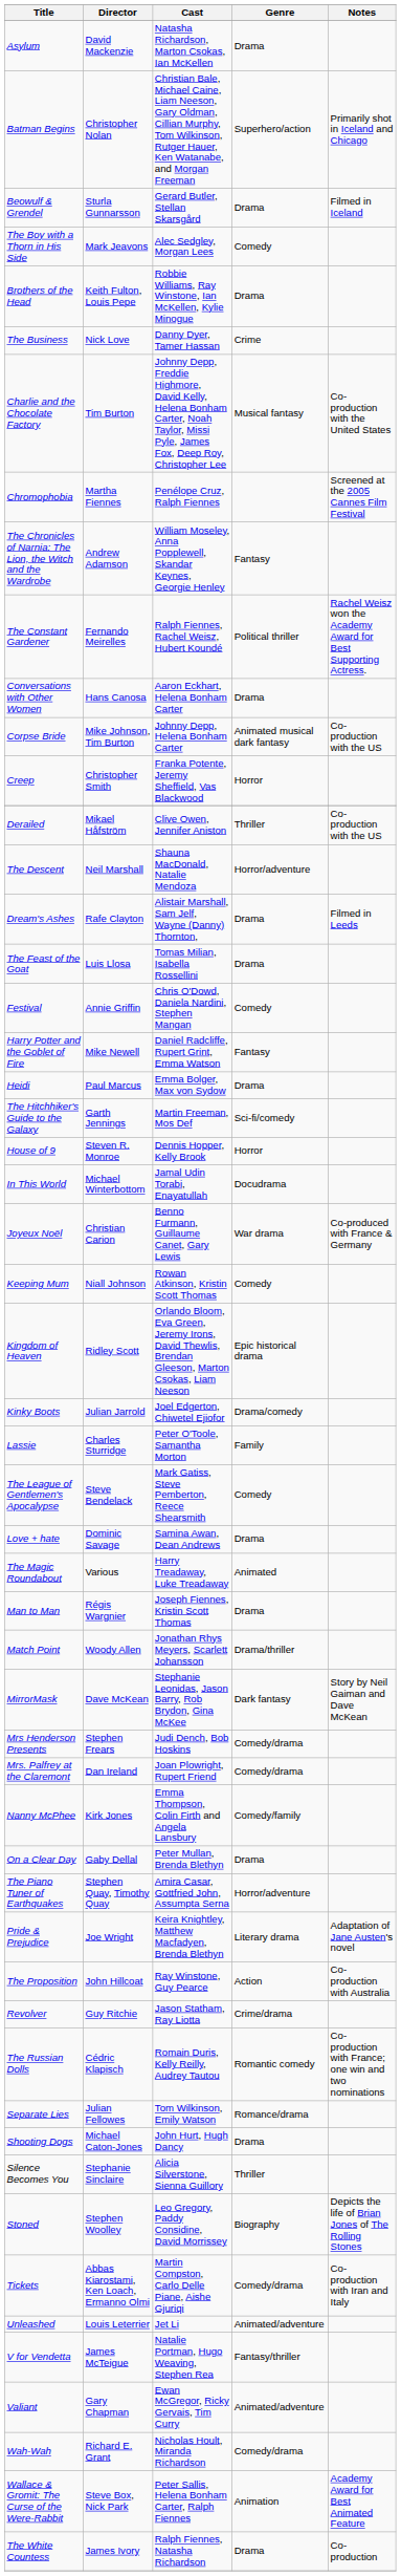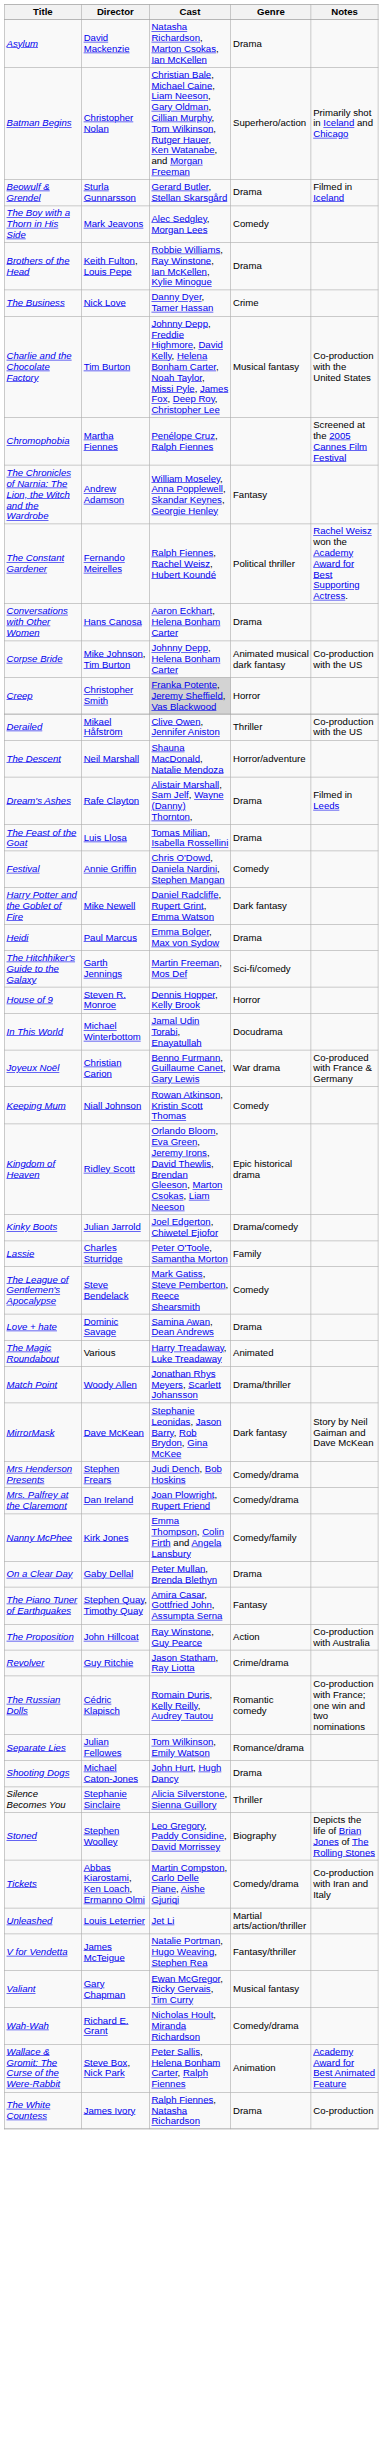Creep | Cast: no background -> lightgrey background
Harry Potter and the Goblet of Fire | Genre: Fantasy -> Dark fantasy
- row: Man to Man | Régis Wargnier | Joseph Fiennes, Kristin Scott Thomas | Drama
The Piano Tuner of Earthquakes | Genre: Horror/adventure -> Fantasy
- row: Pride & Prejudice | Joe Wright | Keira Knightley, Matthew Macfadyen, Brenda Blethyn | Literary drama | Adaptation of Jane Austen's novel
Unleashed | Genre: Animated/adventure -> Martial arts/action/thriller
Valiant | Genre: Animated/adventure -> Musical fantasy
